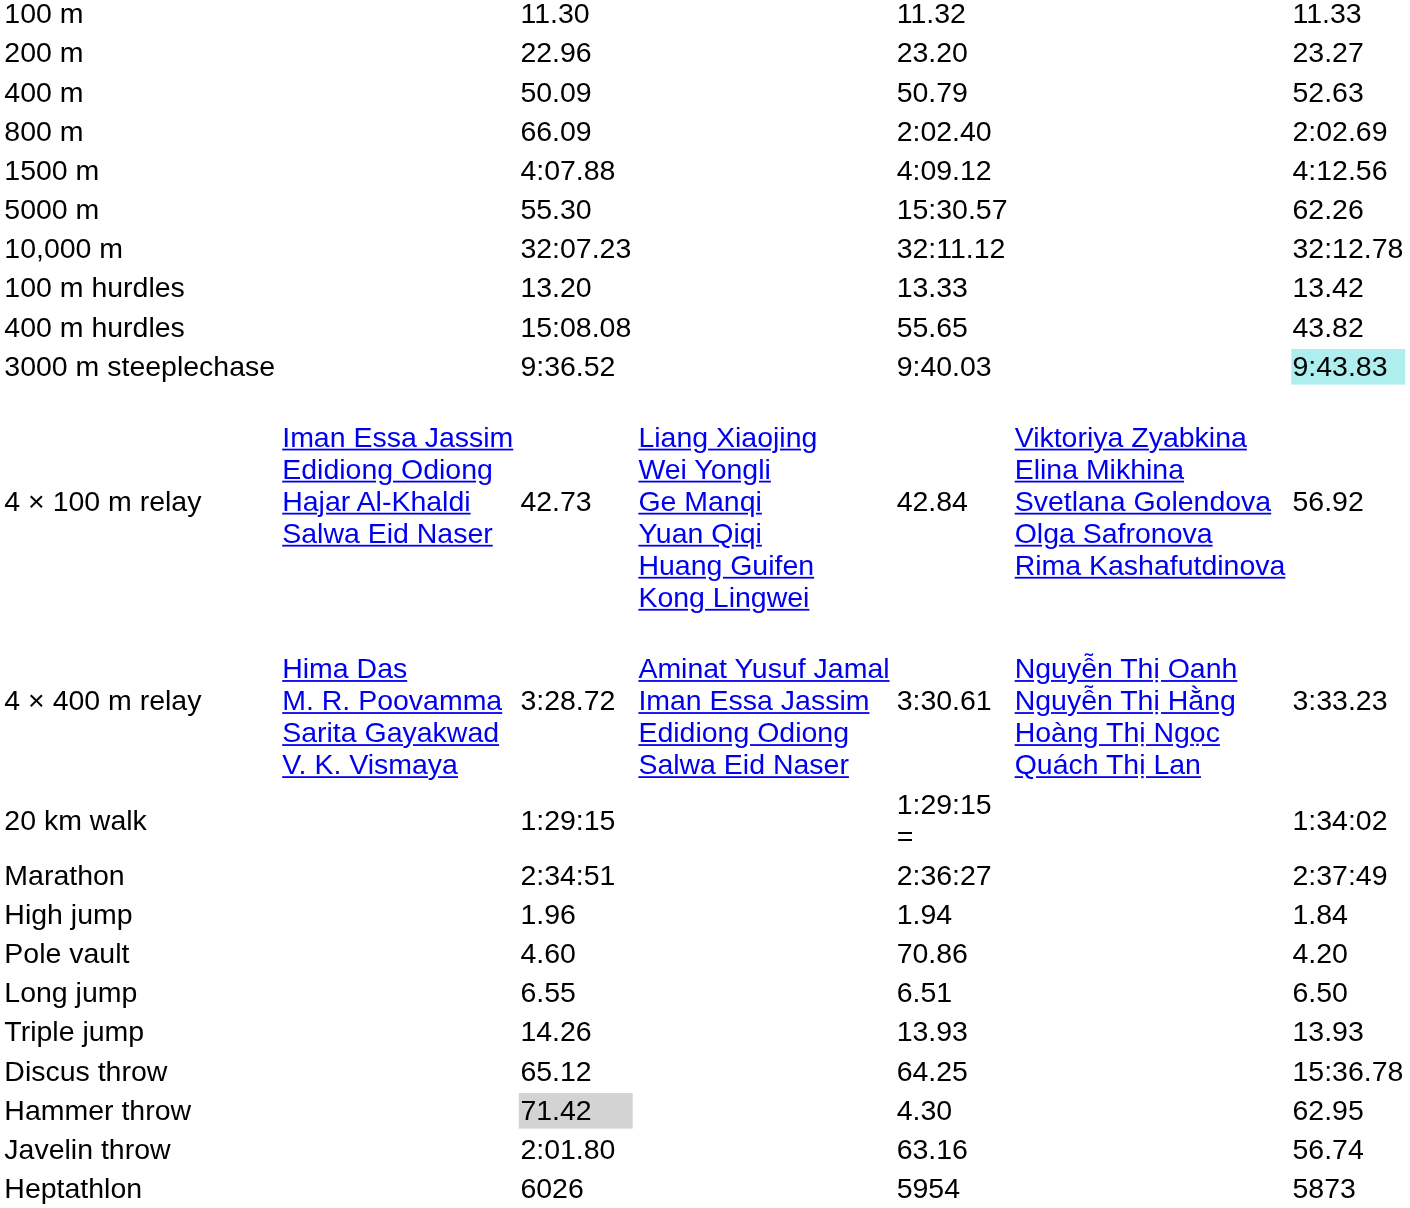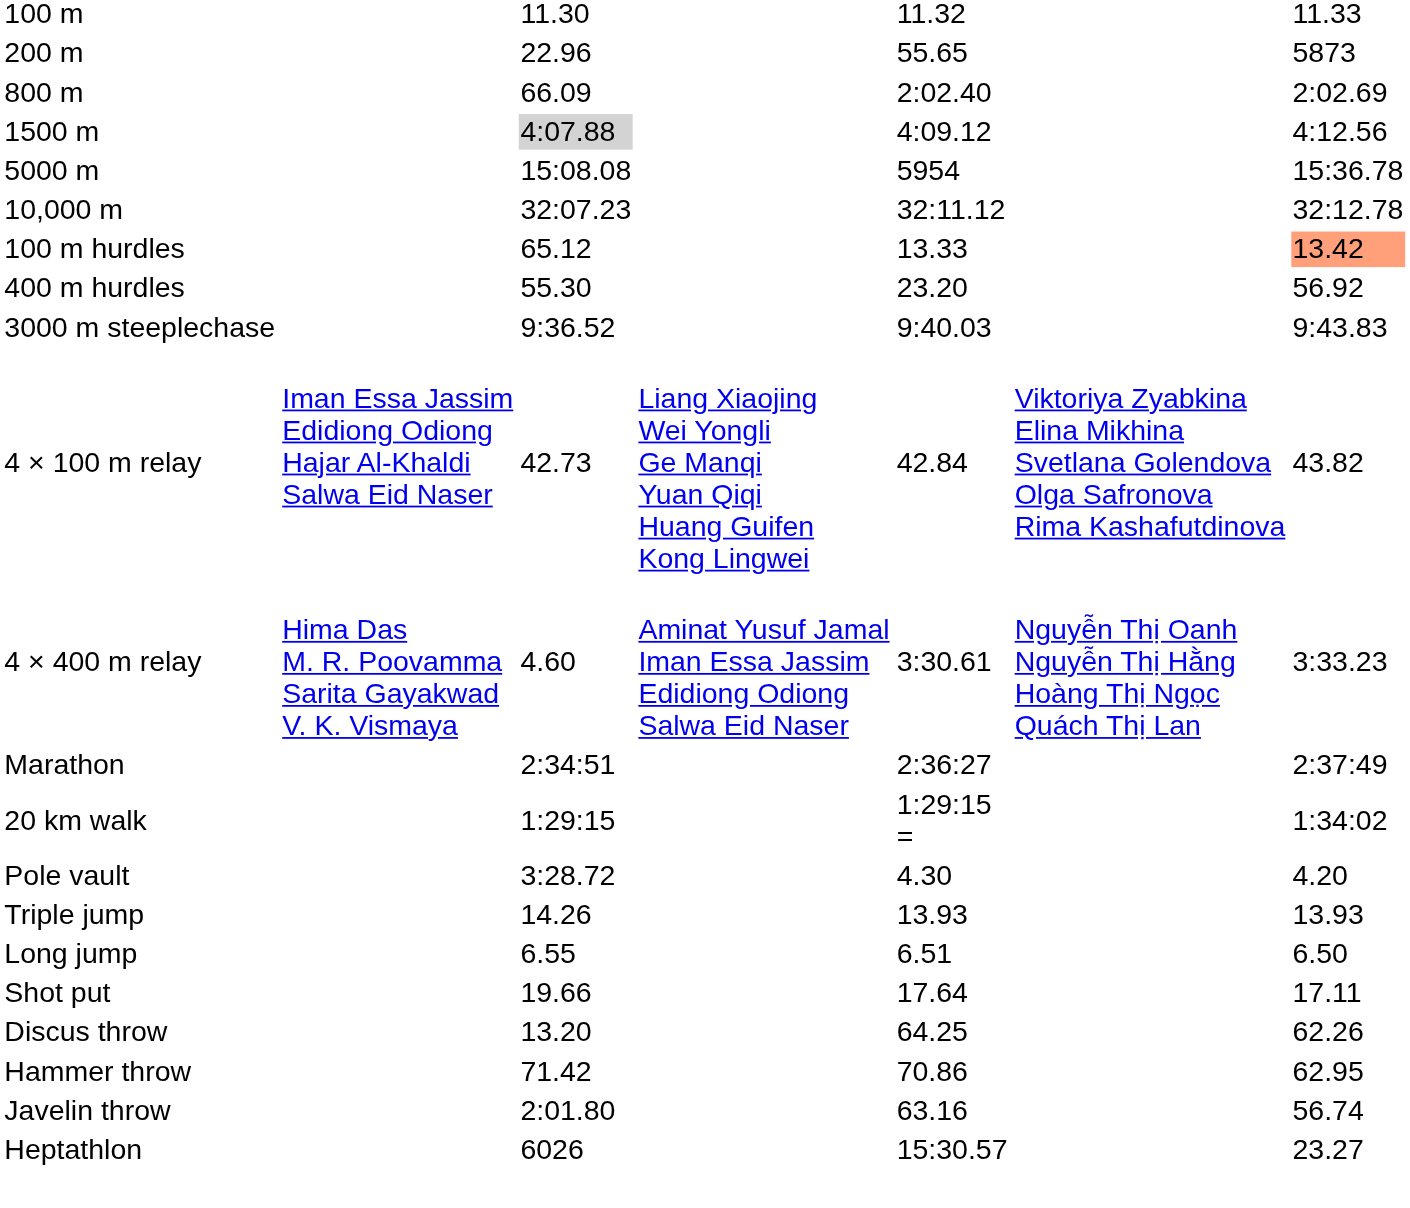200 m | column 5: 23.20 -> 55.65
200 m | column 7: 23.27 -> 5873
- row: 400 m | 50.09 | 50.79 | 52.63
1500 m | column 3: no background -> lightgrey background
5000 m | column 3: 55.30 -> 15:08.08
5000 m | column 5: 15:30.57 -> 5954
5000 m | column 7: 62.26 -> 15:36.78
100 m hurdles | column 3: 13.20 -> 65.12
100 m hurdles | column 7: no background -> lightsalmon background
400 m hurdles | column 3: 15:08.08 -> 55.30
400 m hurdles | column 5: 55.65 -> 23.20
400 m hurdles | column 7: 43.82 -> 56.92
3000 m steeplechase | column 7: paleturquoise background -> no background
4 × 100 m relay | column 7: 56.92 -> 43.82
4 × 400 m relay | column 3: 3:28.72 -> 4.60
rows swapped: Marathon <-> 20 km walk
- row: High jump | 1.96 | 1.94 | 1.84
Pole vault | column 3: 4.60 -> 3:28.72
Pole vault | column 5: 70.86 -> 4.30
rows swapped: Long jump <-> Triple jump
+ row: Shot put | 19.66 | 17.64 | 17.11
Discus throw | column 3: 65.12 -> 13.20
Discus throw | column 7: 15:36.78 -> 62.26
Hammer throw | column 3: lightgrey background -> no background
Hammer throw | column 5: 4.30 -> 70.86
Heptathlon | column 5: 5954 -> 15:30.57
Heptathlon | column 7: 5873 -> 23.27
